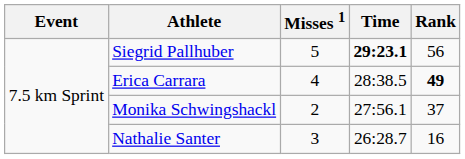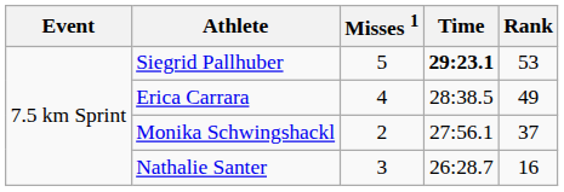Siegrid Pallhuber | Rank: 56 -> 53
Erica Carrara | Rank: bold -> normal
